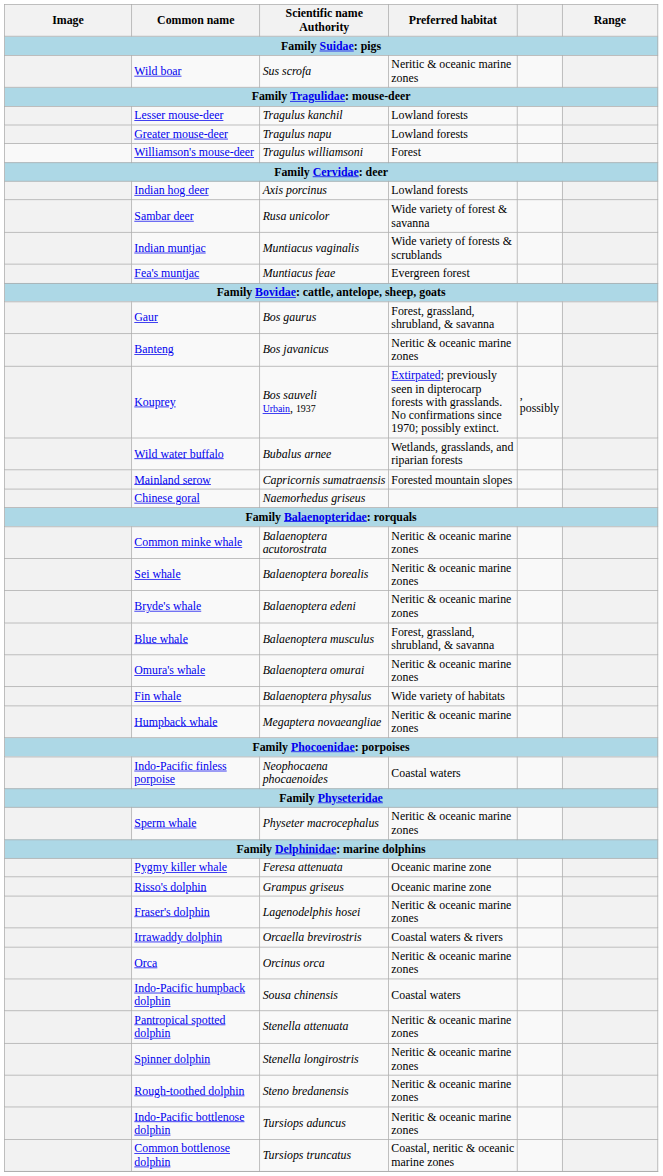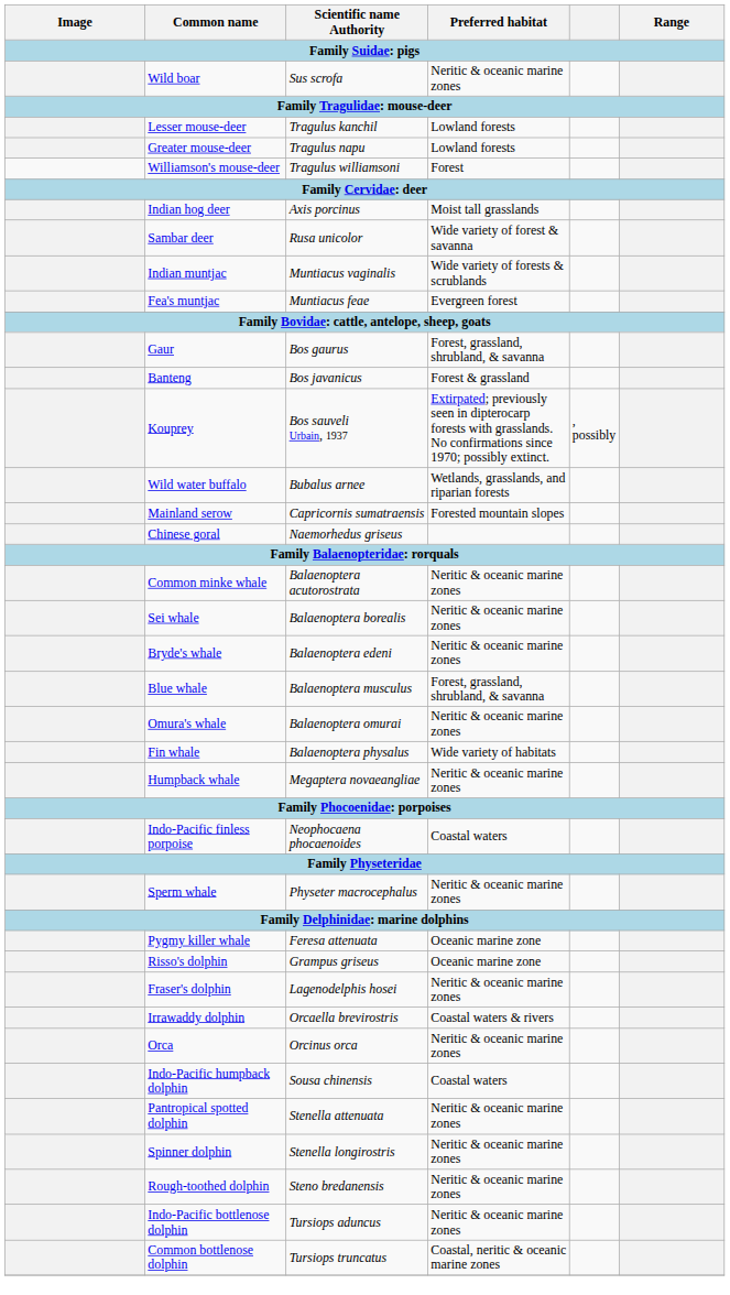Indian hog deer | Preferred habitat: Lowland forests -> Moist tall grasslands
Banteng | Preferred habitat: Neritic & oceanic marine zones -> Forest & grassland
